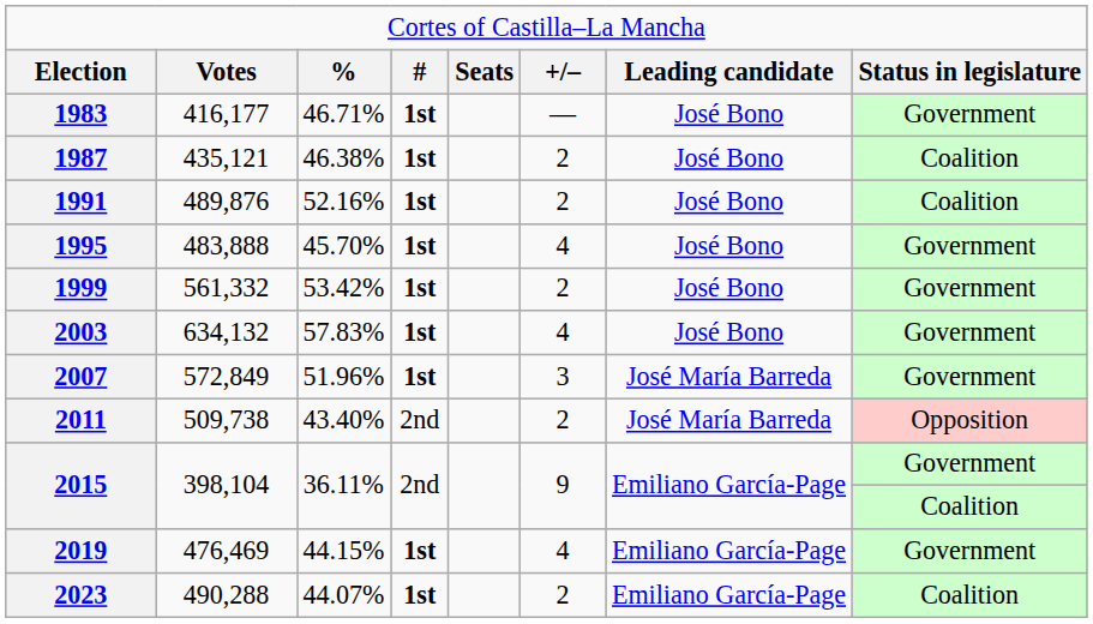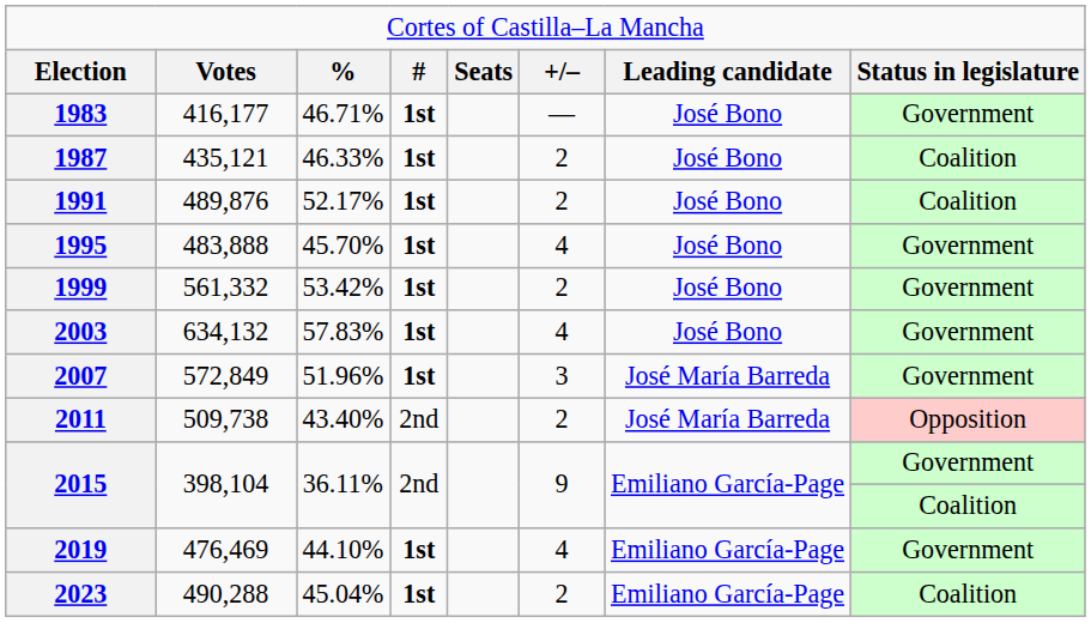1987 | column 3: 46.38% -> 46.33%
1991 | column 3: 52.16% -> 52.17%
2019 | column 3: 44.15% -> 44.10%
2023 | column 3: 44.07% -> 45.04%
